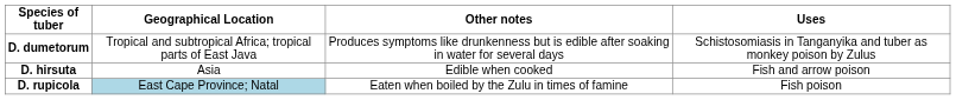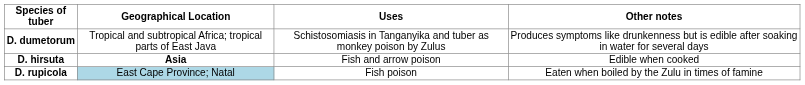columns swapped: Uses <-> Other notes
D. hirsuta | Geographical Location: normal -> bold
